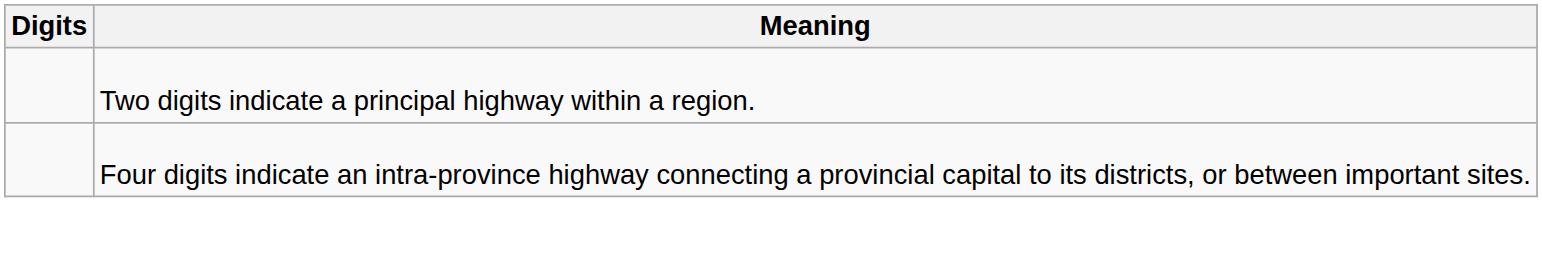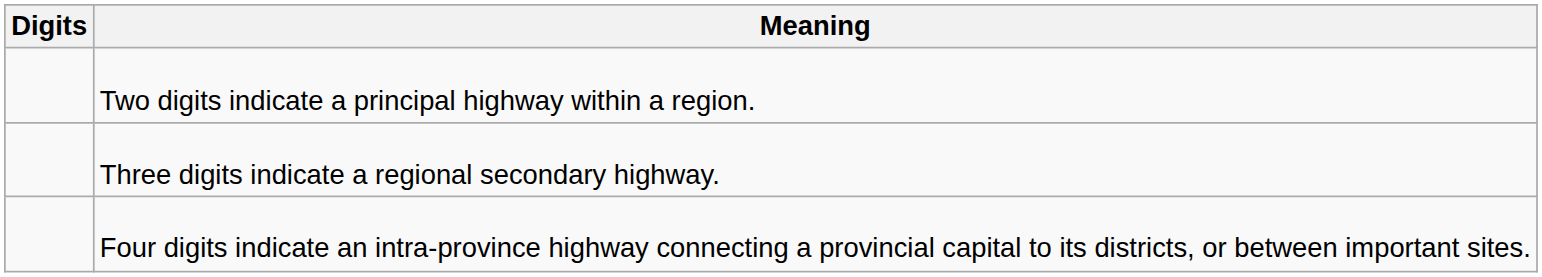+ row: Three digits indicate a regional secondary highway.
